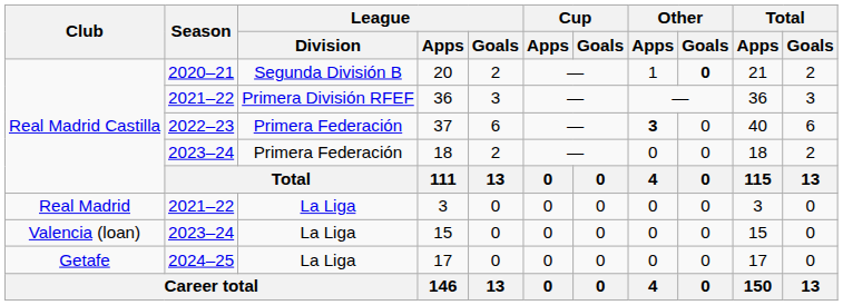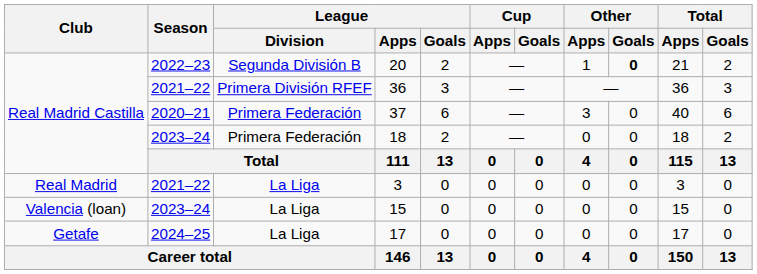20 | Season: 2020–21 -> 2022–23
37 | Season: 2022–23 -> 2020–21
37 | Other / Apps: bold -> normal
